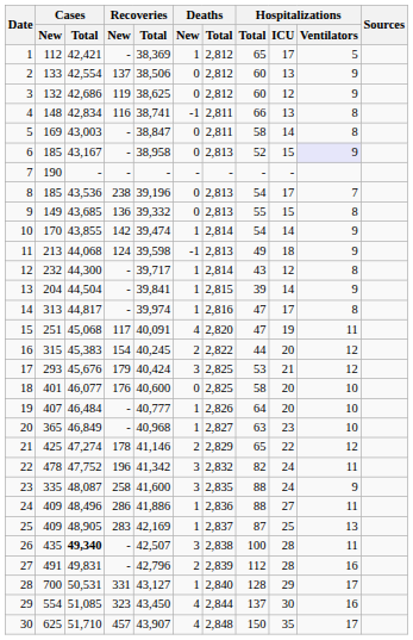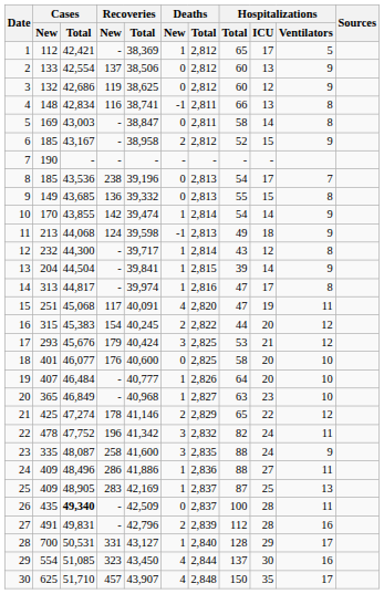6 | Deaths / New: 0 -> 2
6 | Deaths / Total: 2,813 -> 2,812
6 | Hospitalizations / Ventilators: lavender background -> no background
26 | Recoveries / Total: 42,507 -> 42,509
26 | Deaths / New: 3 -> 0
26 | Deaths / Total: 2,838 -> 2,837
